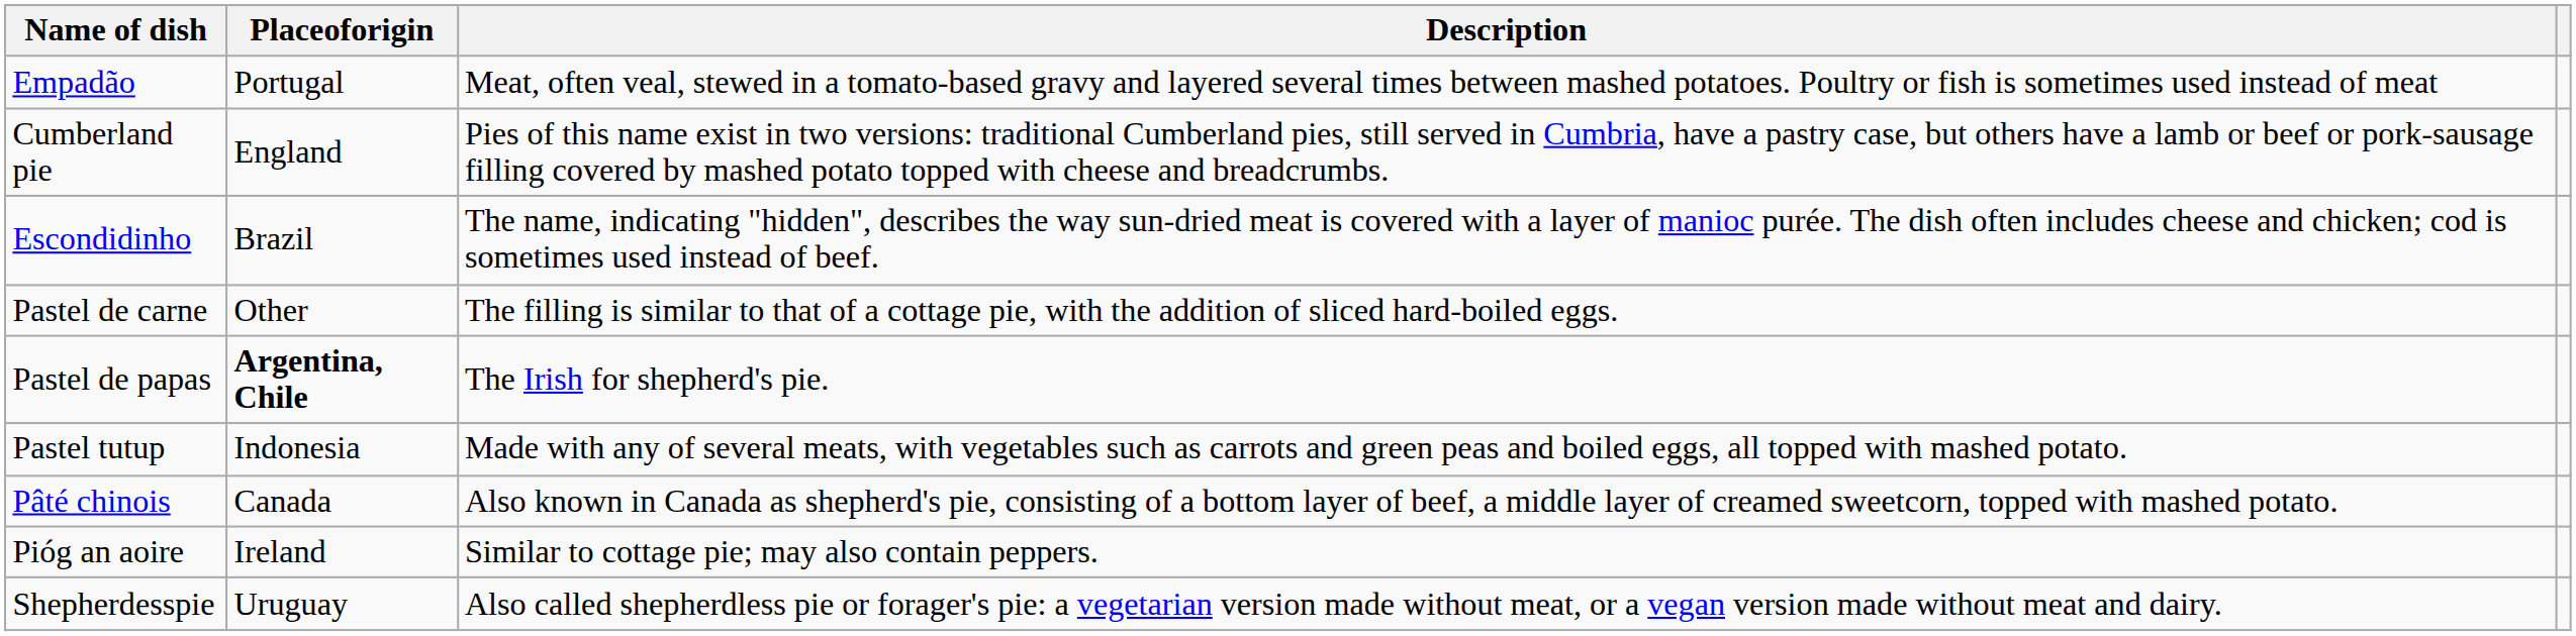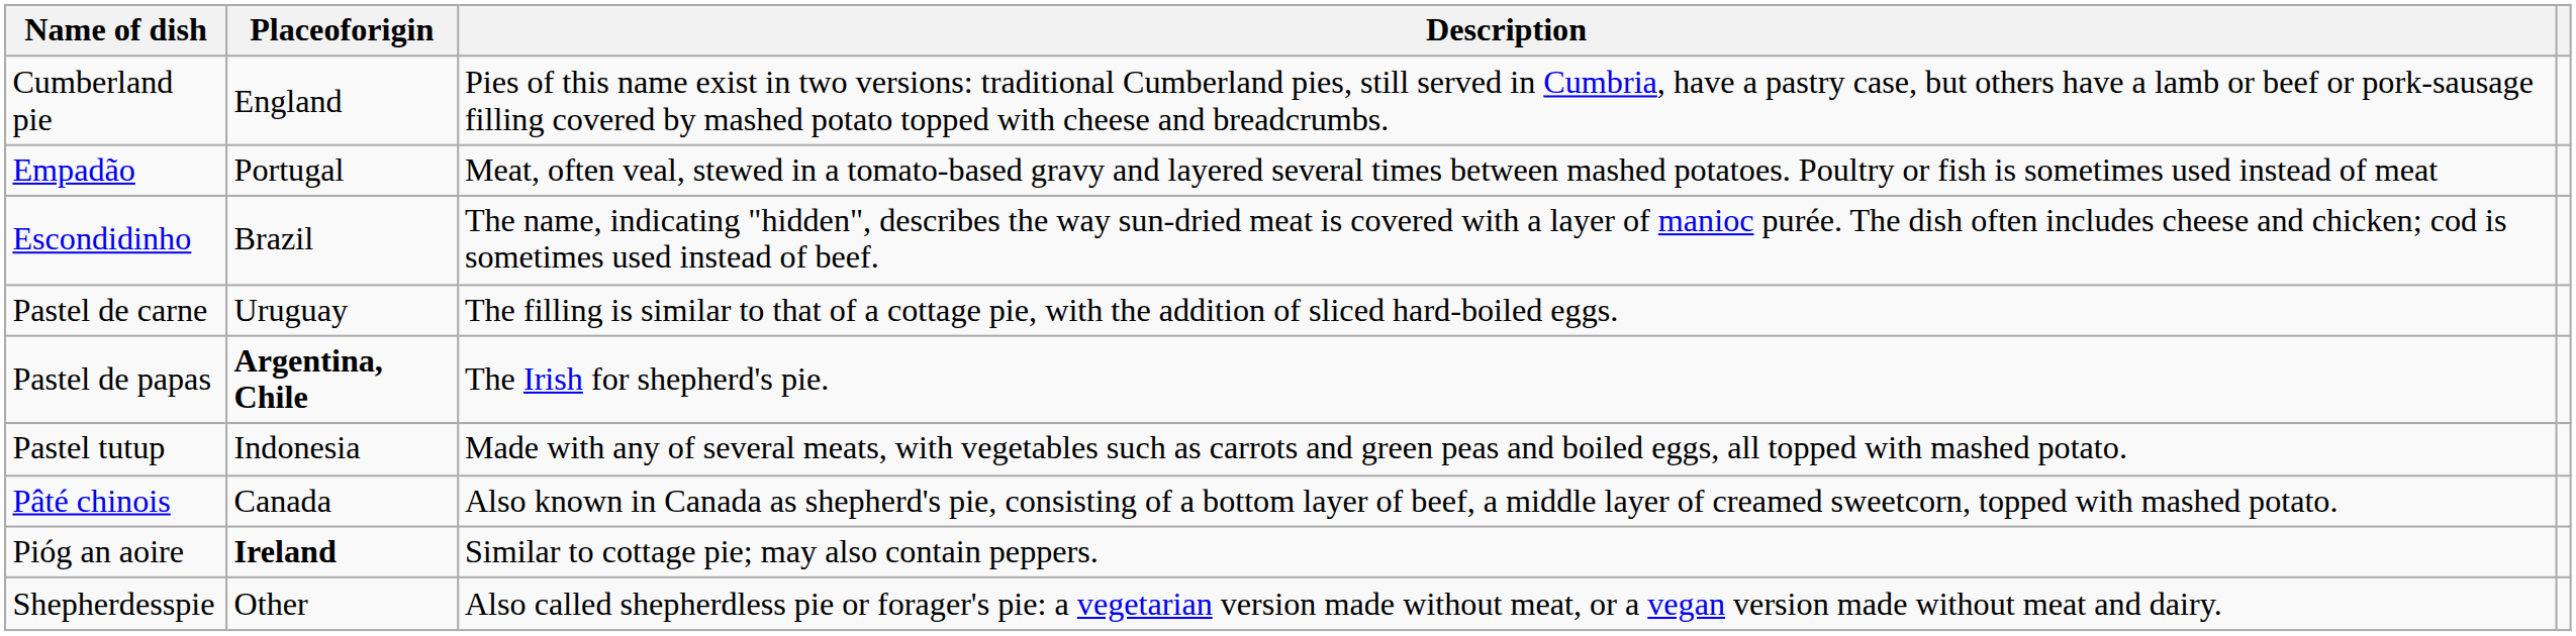rows swapped: Cumberland pie <-> Empadão
Pastel de carne | Placeoforigin: Other -> Uruguay
Pióg an aoire | Placeoforigin: normal -> bold
Shepherdesspie | Placeoforigin: Uruguay -> Other
